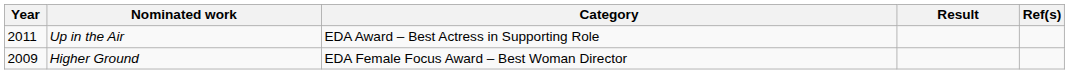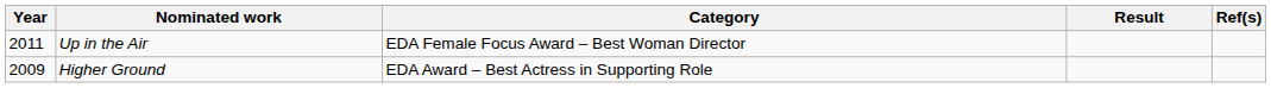Up in the Air | Category: EDA Award – Best Actress in Supporting Role -> EDA Female Focus Award – Best Woman Director
Higher Ground | Category: EDA Female Focus Award – Best Woman Director -> EDA Award – Best Actress in Supporting Role
